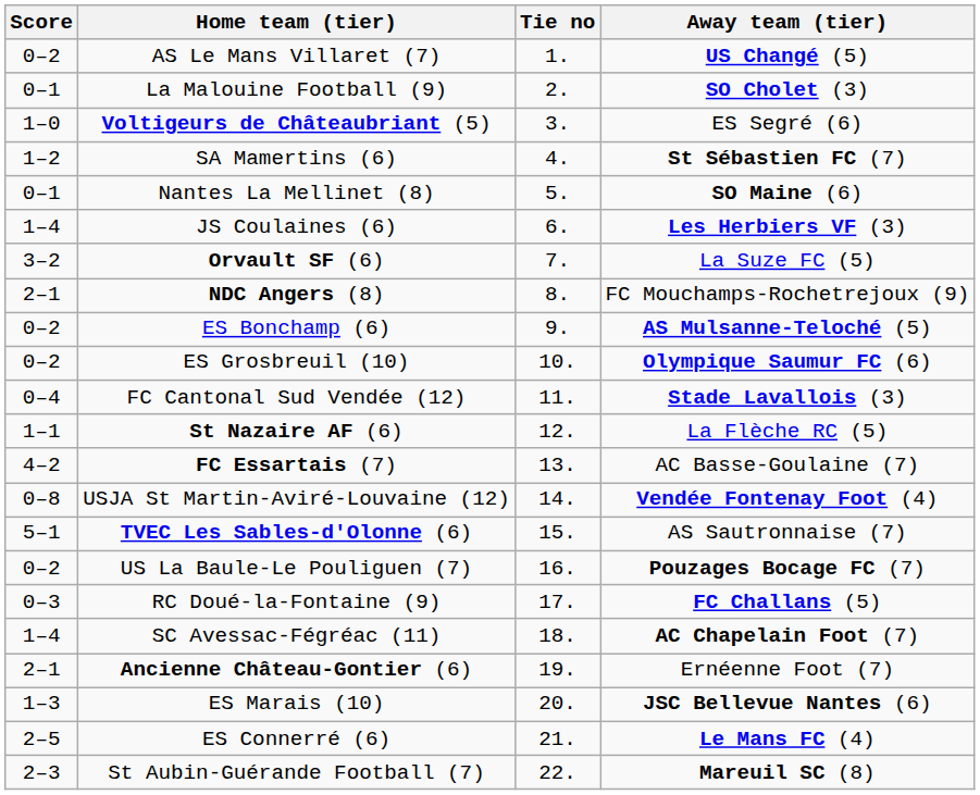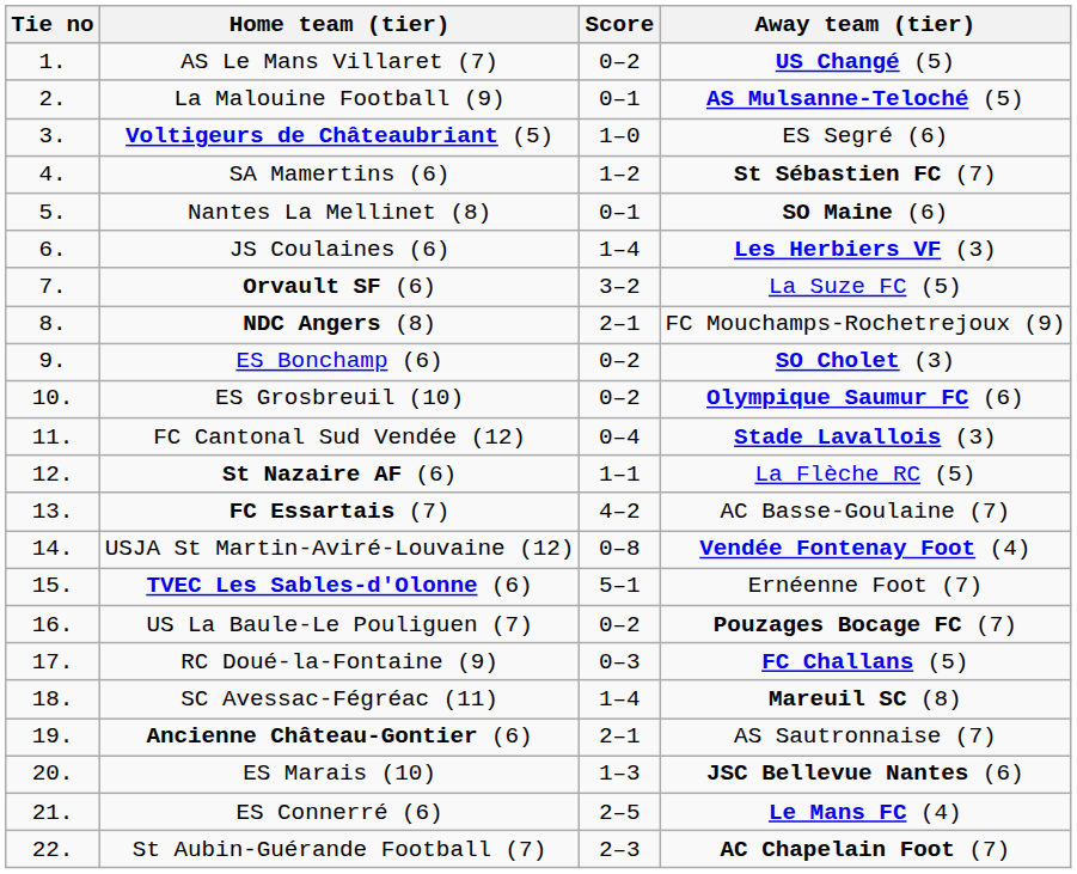columns swapped: Tie no <-> Score
La Malouine Football (9) | Away team (tier): SO Cholet (3) -> AS Mulsanne-Teloché (5)
ES Bonchamp (6) | Away team (tier): AS Mulsanne-Teloché (5) -> SO Cholet (3)
TVEC Les Sables-d'Olonne (6) | Away team (tier): AS Sautronnaise (7) -> Ernéenne Foot (7)
SC Avessac-Fégréac (11) | Away team (tier): AC Chapelain Foot (7) -> Mareuil SC (8)
Ancienne Château-Gontier (6) | Away team (tier): Ernéenne Foot (7) -> AS Sautronnaise (7)
St Aubin-Guérande Football (7) | Away team (tier): Mareuil SC (8) -> AC Chapelain Foot (7)
